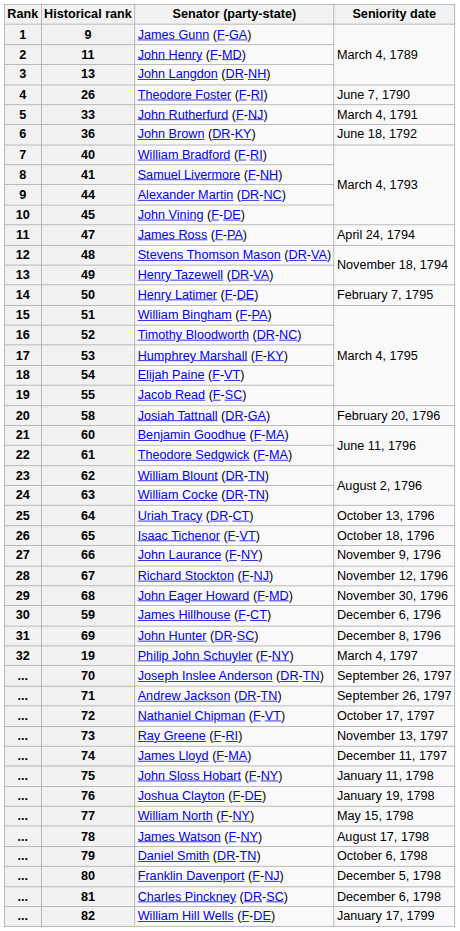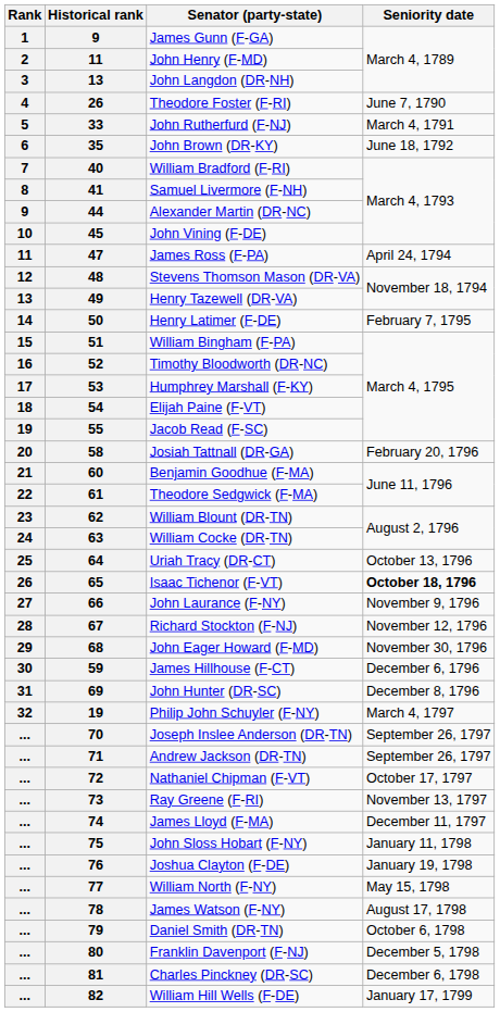John Brown (DR-KY) | Historical rank: 36 -> 35
Isaac Tichenor (F-VT) | Seniority date: normal -> bold
